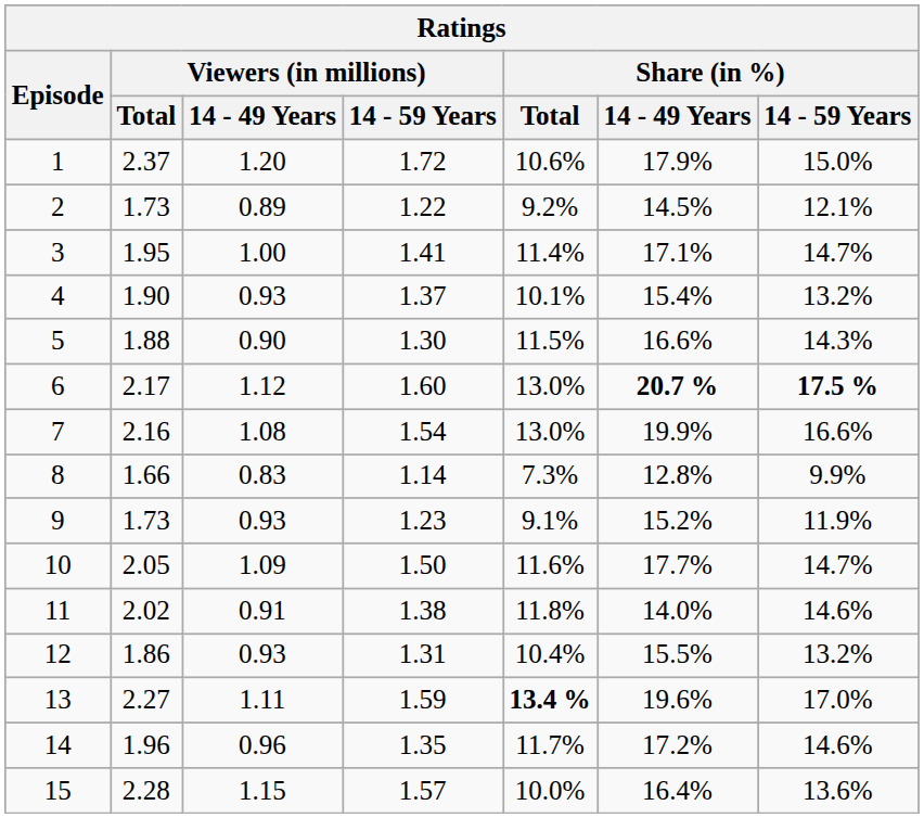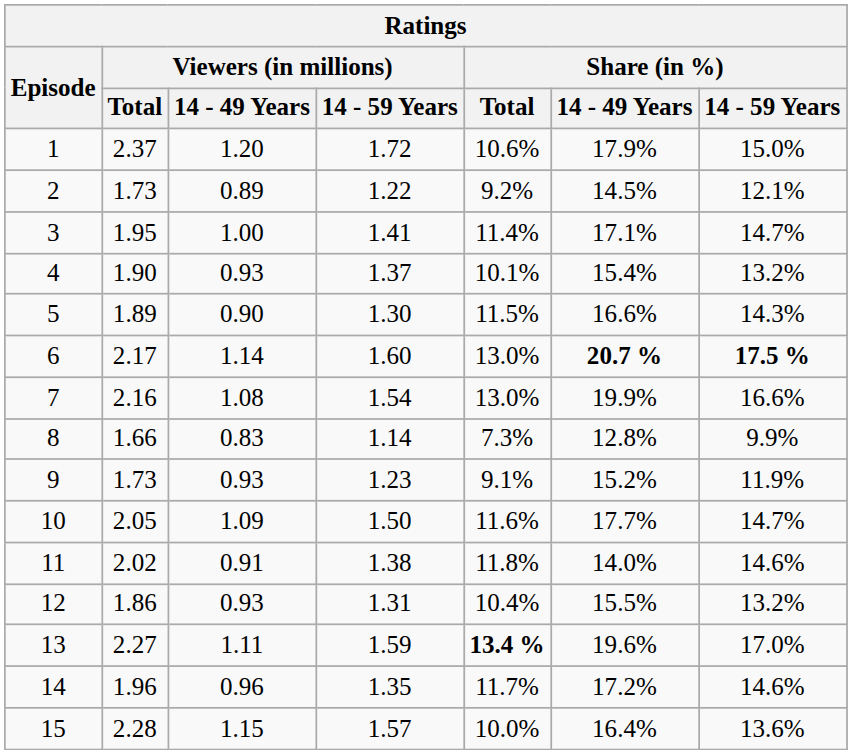5 | Viewers (in millions) / Total: 1.88 -> 1.89
6 | Viewers (in millions) / 14 - 49 Years: 1.12 -> 1.14
